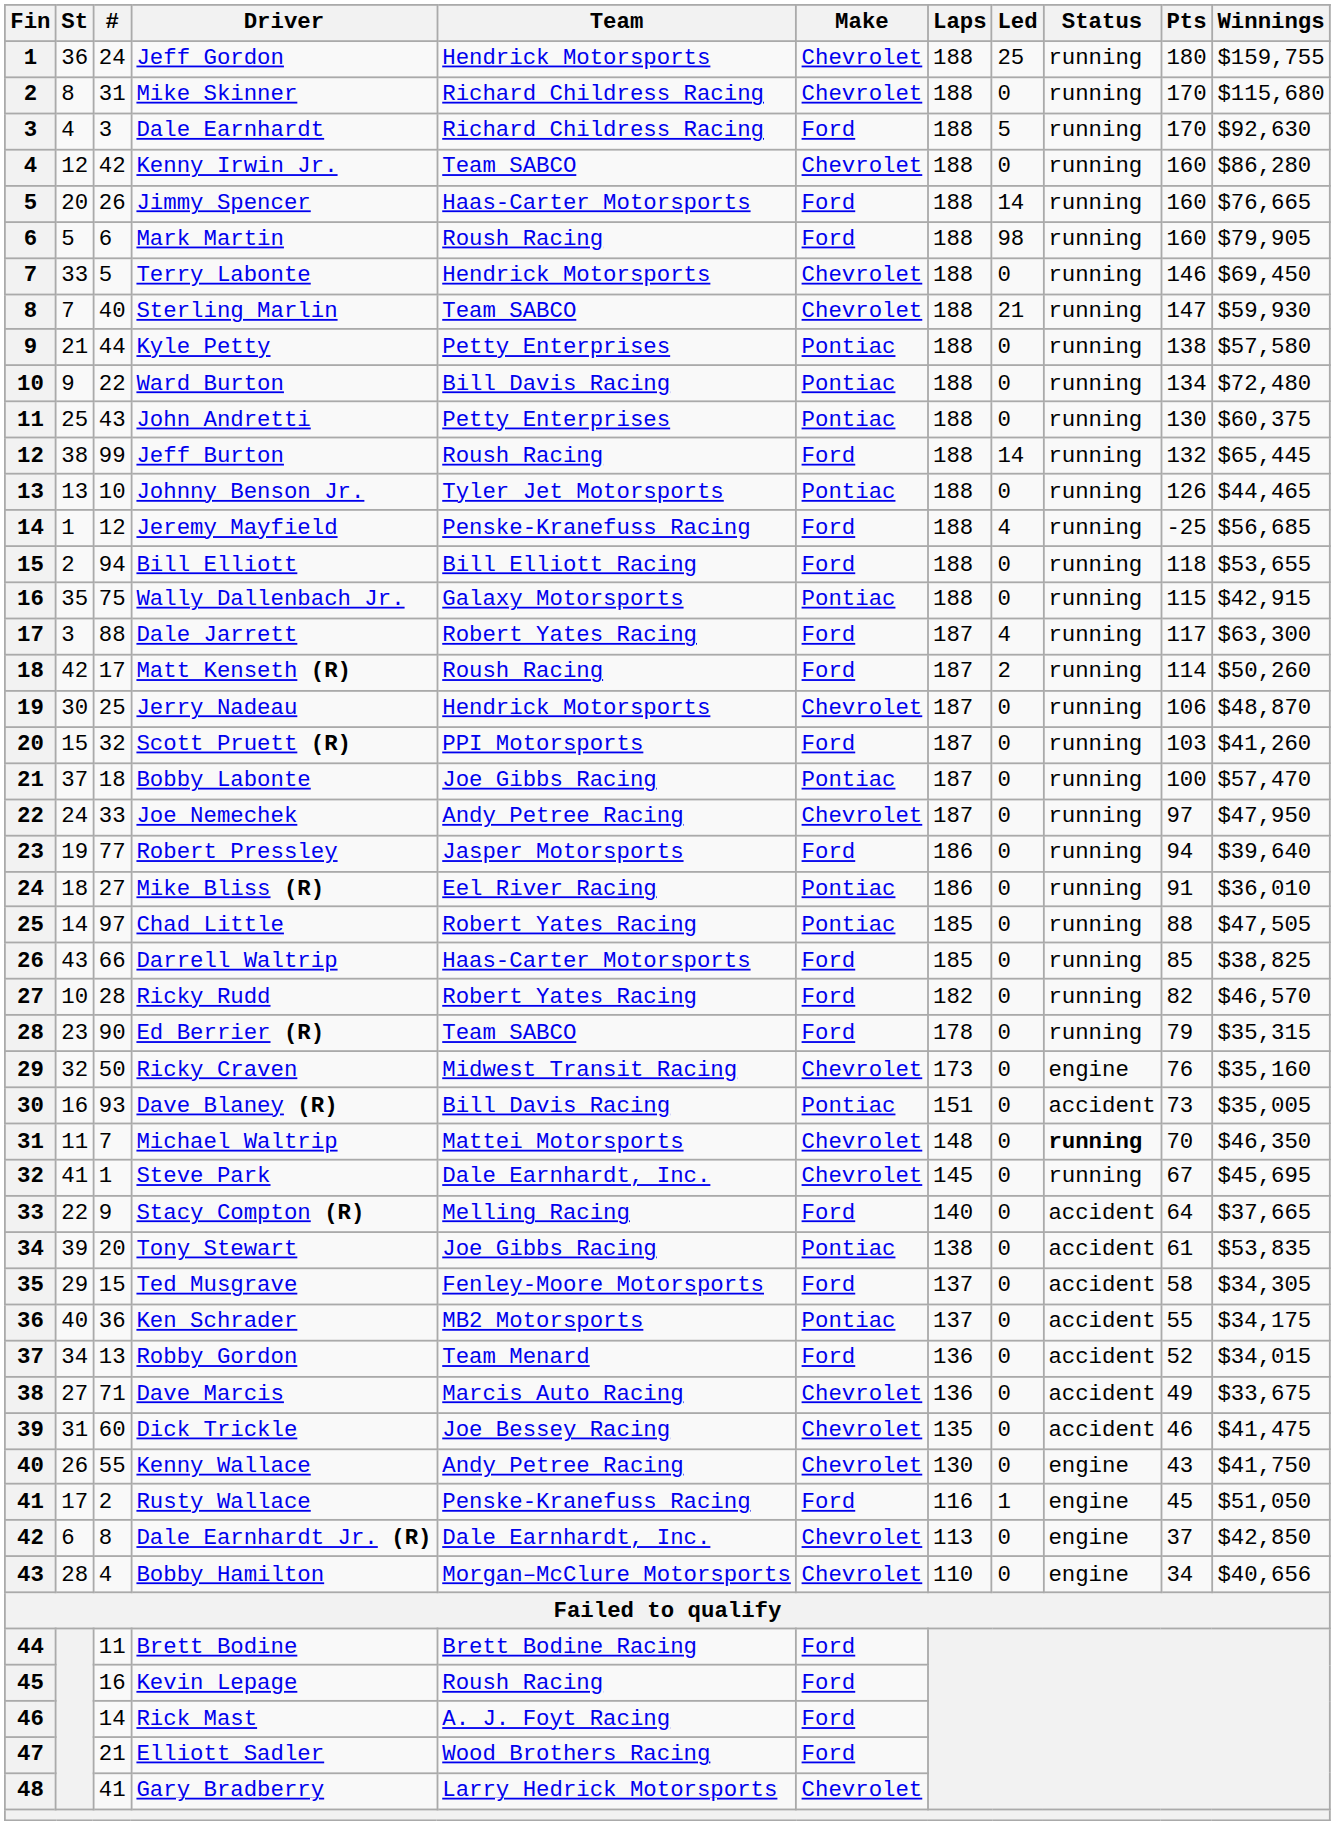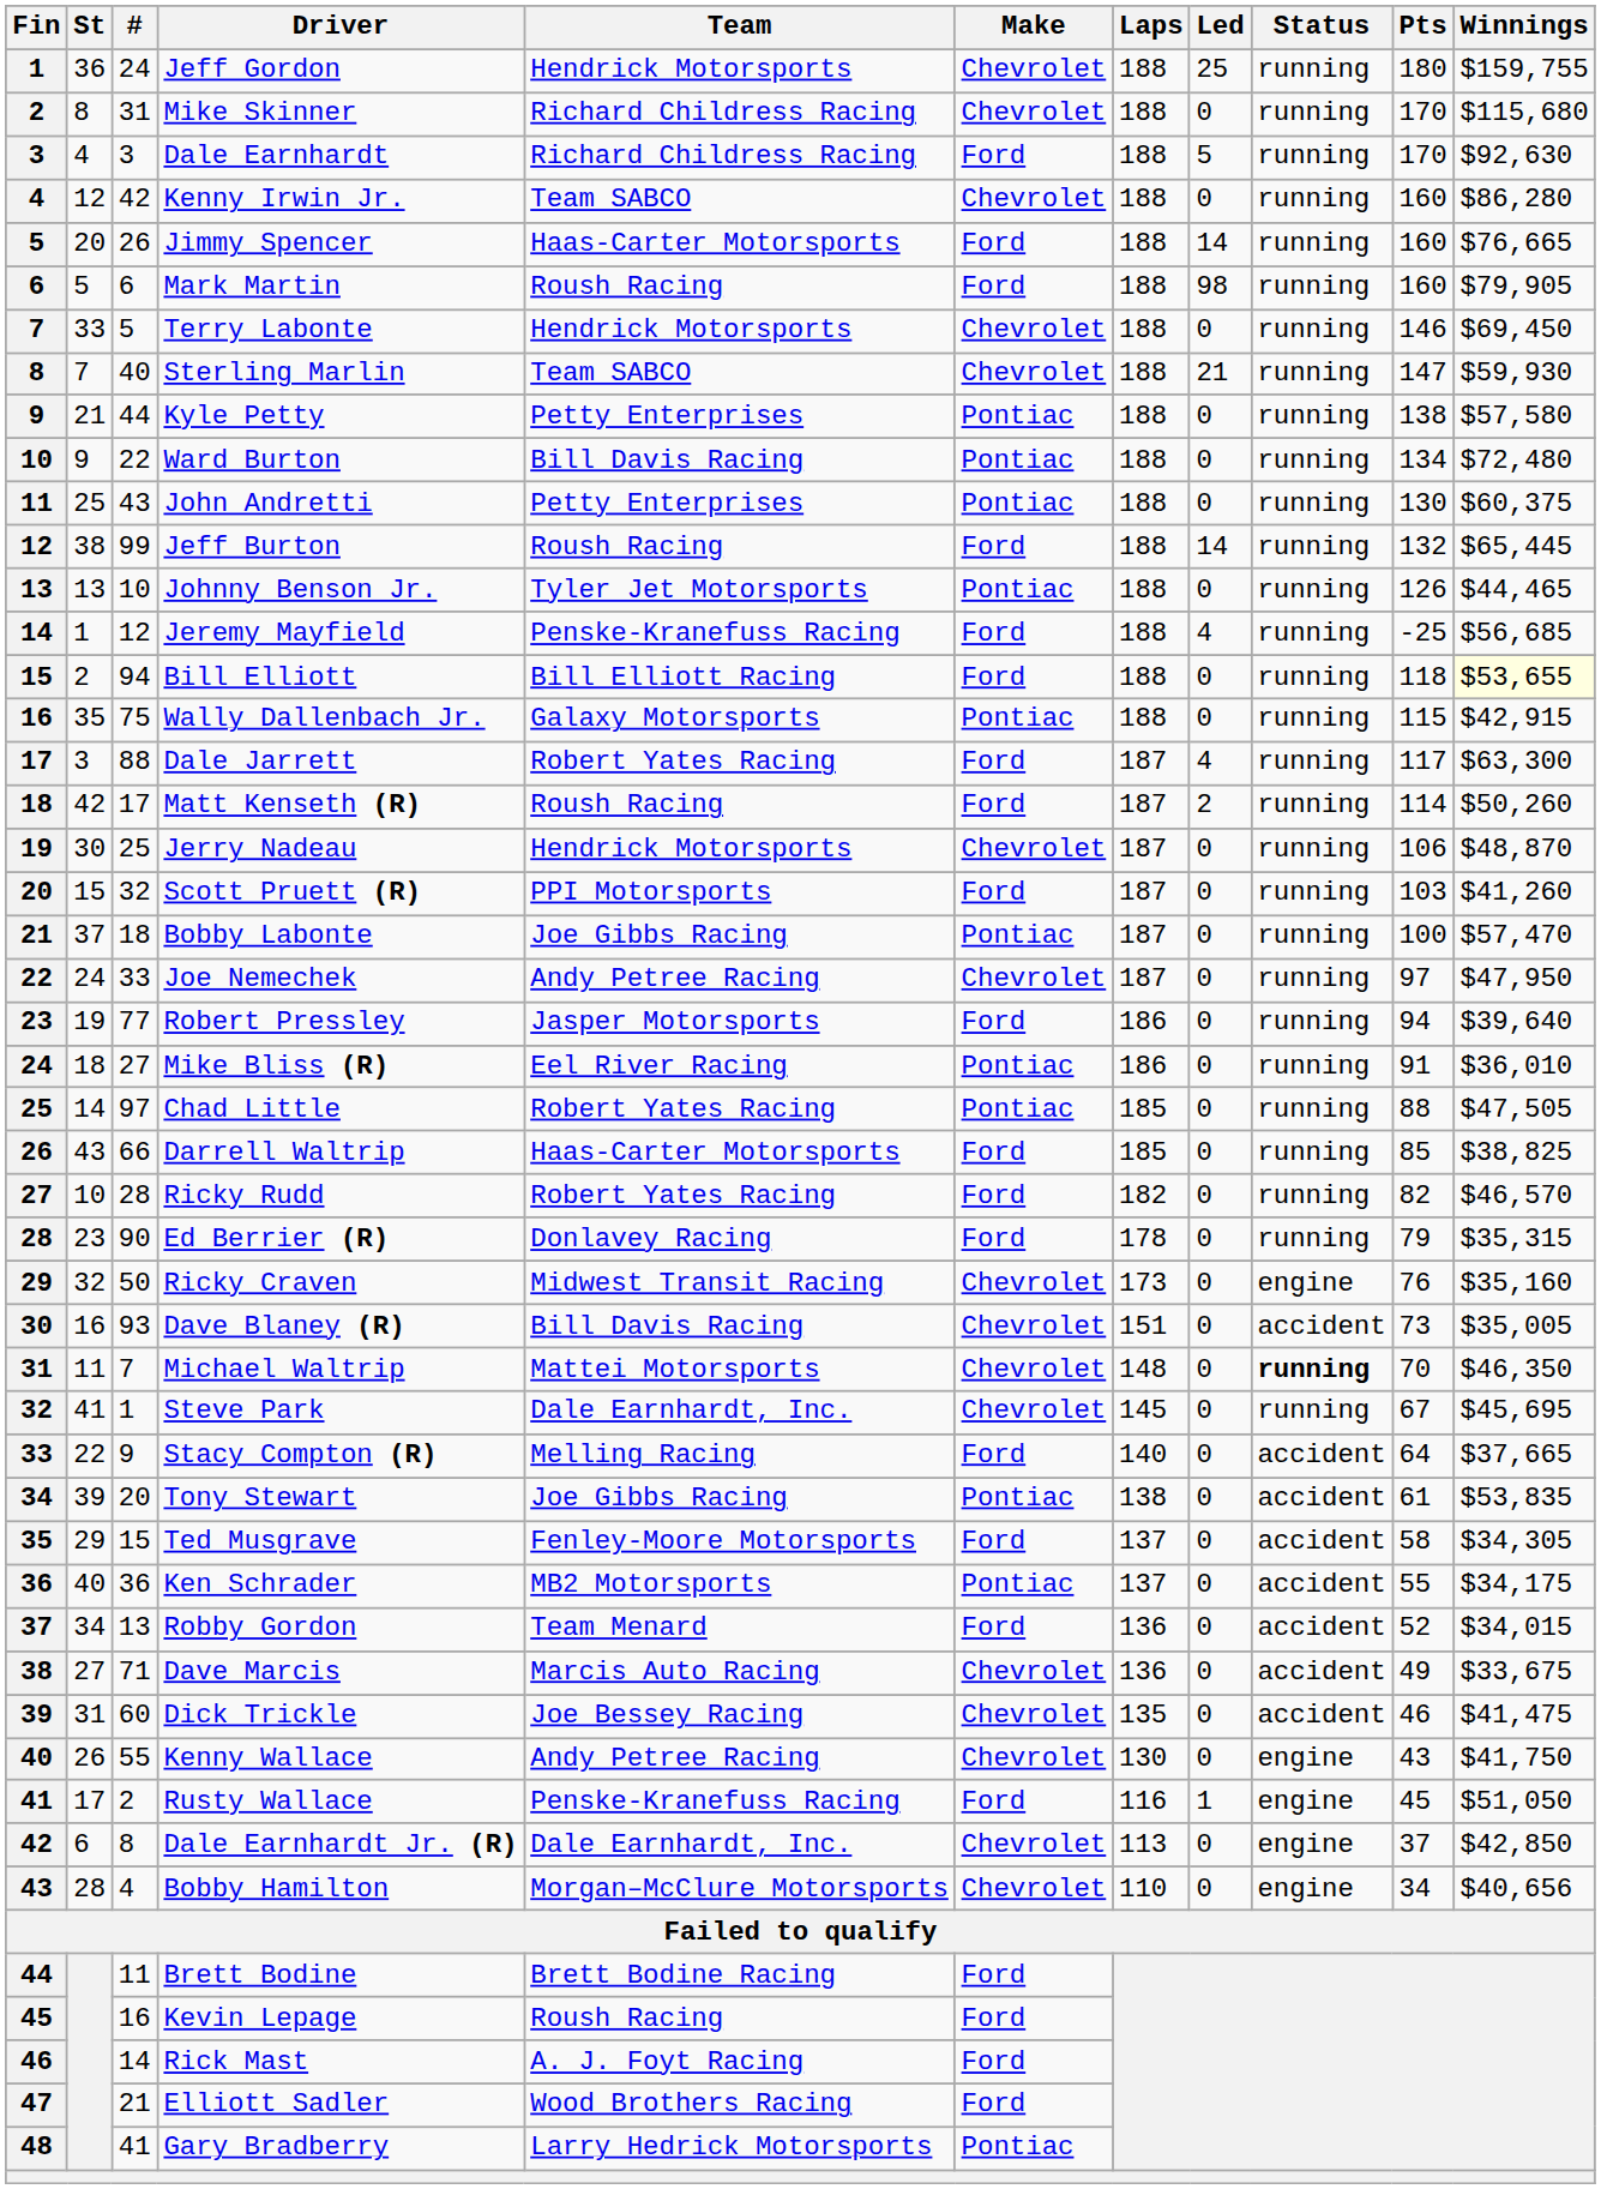Bill Elliott | Winnings: no background -> lightyellow background
Ed Berrier (R) | Team: Team SABCO -> Donlavey Racing
Dave Blaney (R) | Make: Pontiac -> Chevrolet
Gary Bradberry | Make: Chevrolet -> Pontiac
